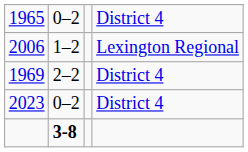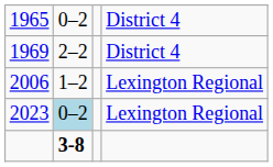rows swapped: 1969 <-> 2006
2023 | column 2: no background -> lightblue background
2023 | column 4: District 4 -> Lexington Regional
